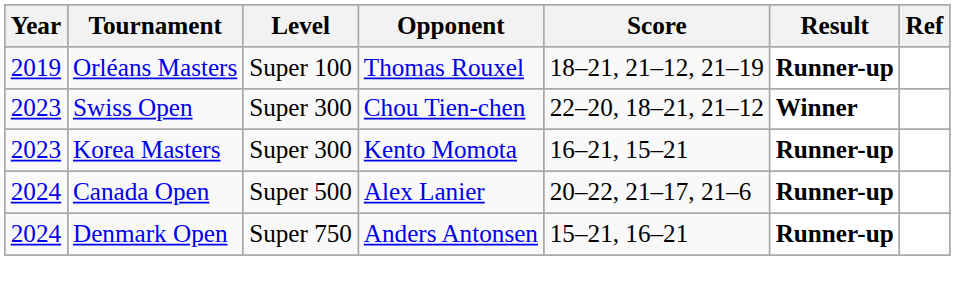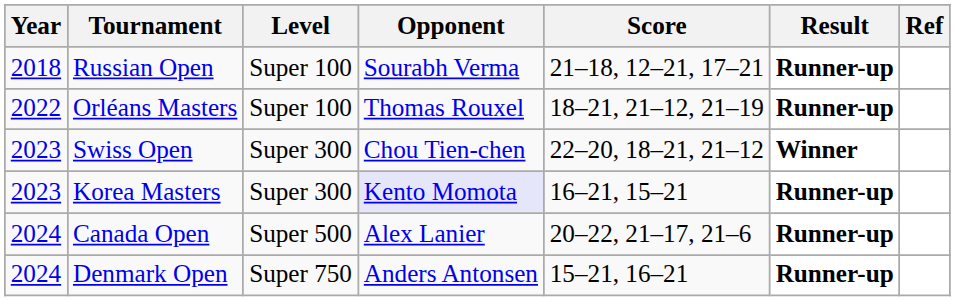+ row: 2018 | Russian Open | Super 100 | Sourabh Verma | 21–18, 12–21, 17–21 | Runner-up
Orléans Masters | Year: 2019 -> 2022
Korea Masters | Opponent: no background -> lavender background
